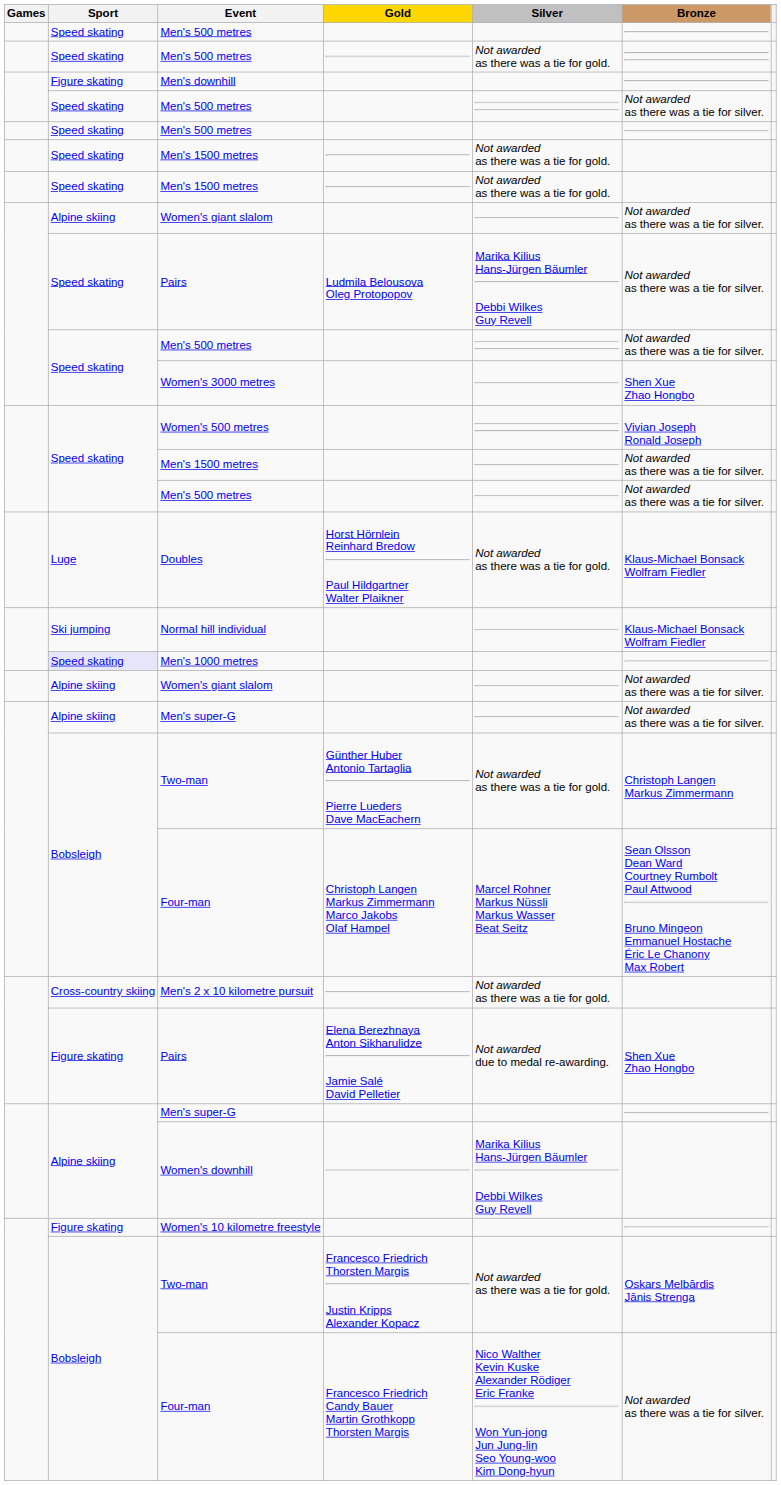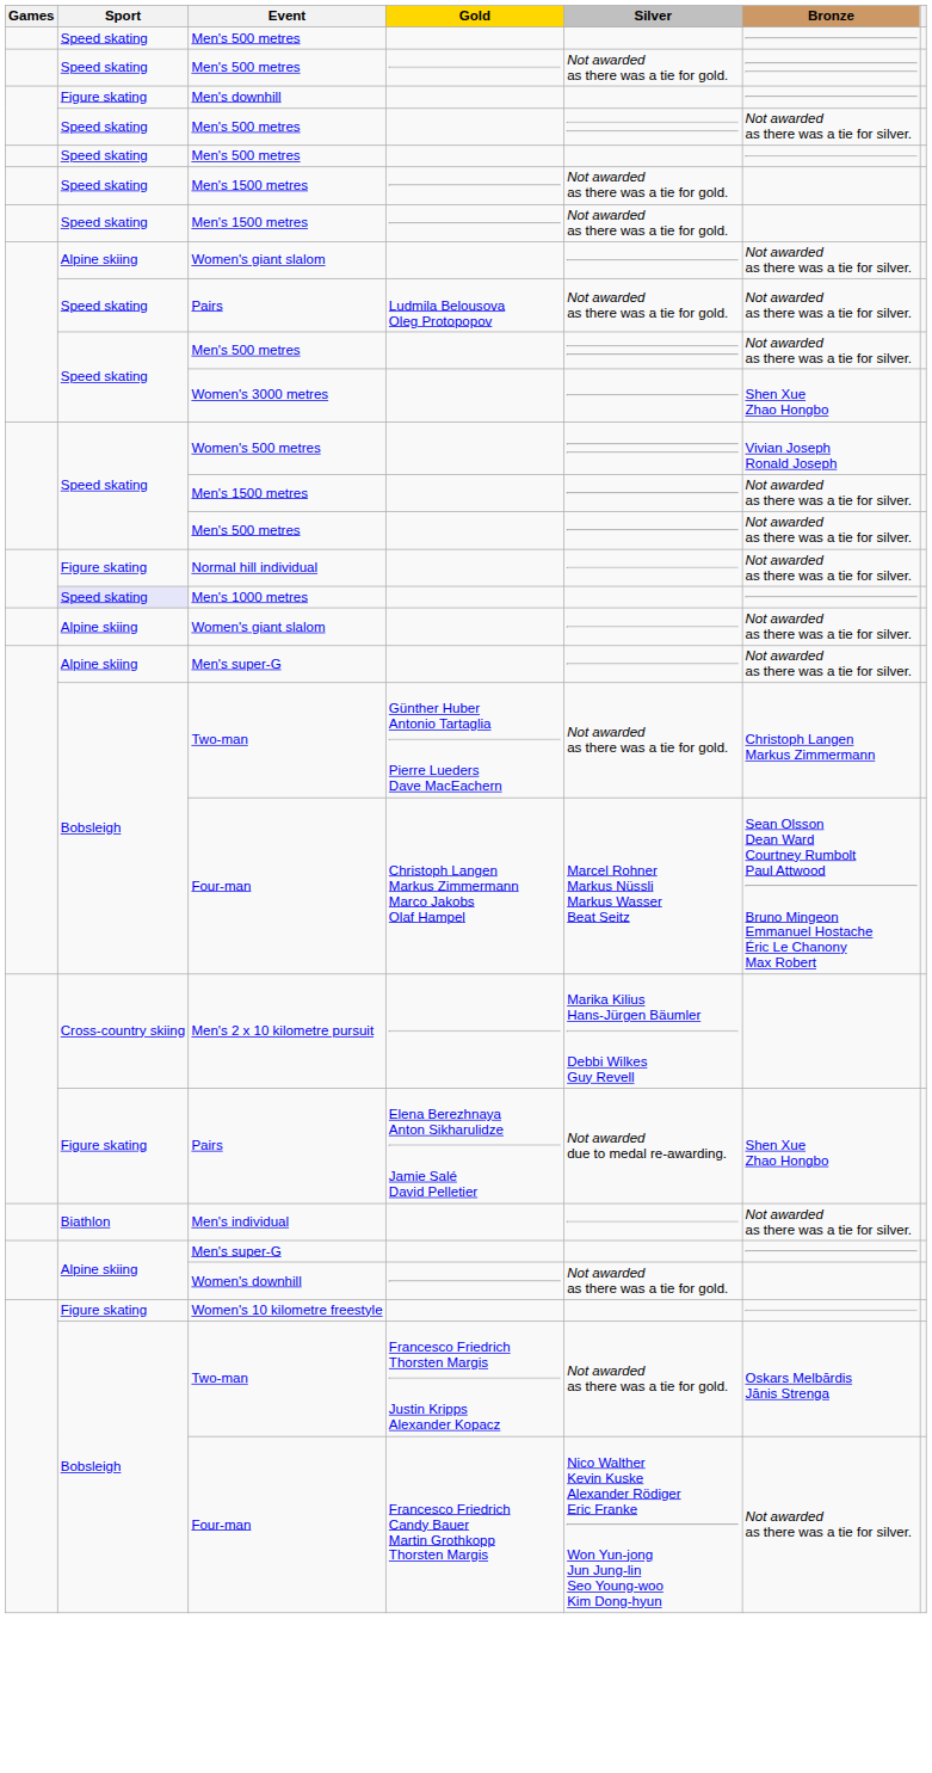Pairs / Ludmila Belousova Oleg Protopopov | Silver: Marika Kilius Hans-Jürgen Bäumler Debbi Wilkes Guy Revell -> Not awarded as there was a tie for gold.
- row: Luge | Doubles | Horst Hörnlein Reinhard Bredow Paul Hildgartner Walter Plaikner | Not awarded as there was a tie for gold. | Klaus-Michael Bonsack Wolfram Fiedler
Normal hill individual | Sport: Ski jumping -> Figure skating
Normal hill individual | Bronze: Klaus-Michael Bonsack Wolfram Fiedler -> Not awarded as there was a tie for silver.
Men's 2 x 10 kilometre pursuit | Silver: Not awarded as there was a tie for gold. -> Marika Kilius Hans-Jürgen Bäumler Debbi Wilkes Guy Revell
+ row: Biathlon | Men's individual | Not awarded as there was a tie for silver.
Women's downhill | Silver: Marika Kilius Hans-Jürgen Bäumler Debbi Wilkes Guy Revell -> Not awarded as there was a tie for gold.
